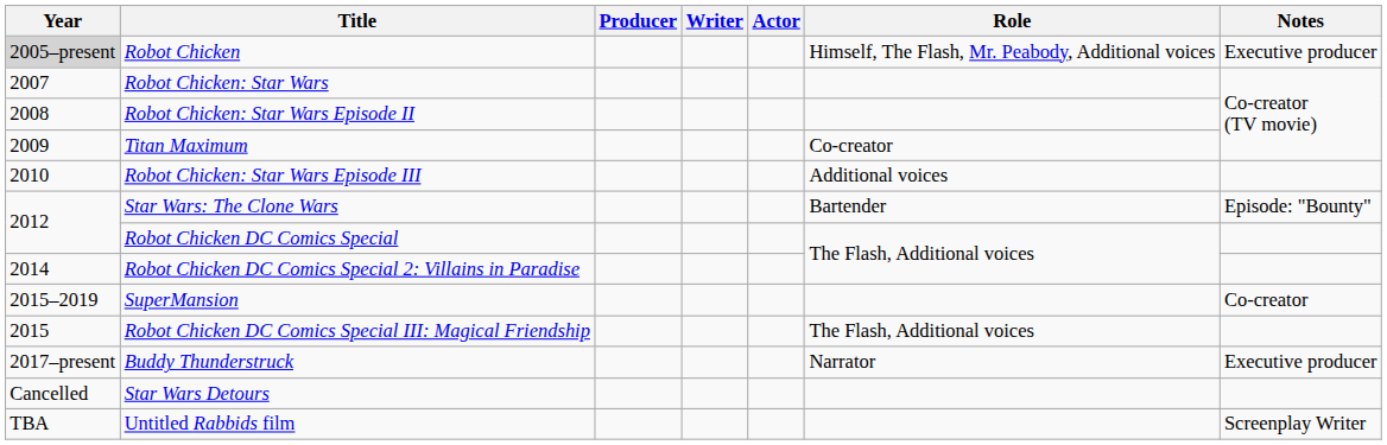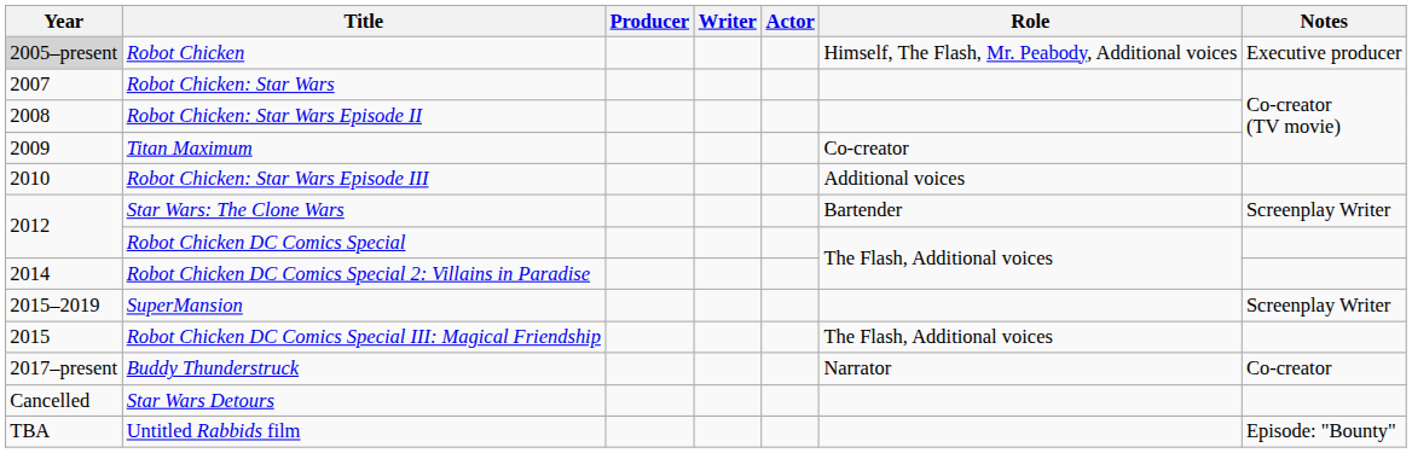Star Wars: The Clone Wars | Notes: Episode: "Bounty" -> Screenplay Writer
SuperMansion | Notes: Co-creator -> Screenplay Writer
Buddy Thunderstruck | Notes: Executive producer -> Co-creator
Untitled Rabbids film | Notes: Screenplay Writer -> Episode: "Bounty"
